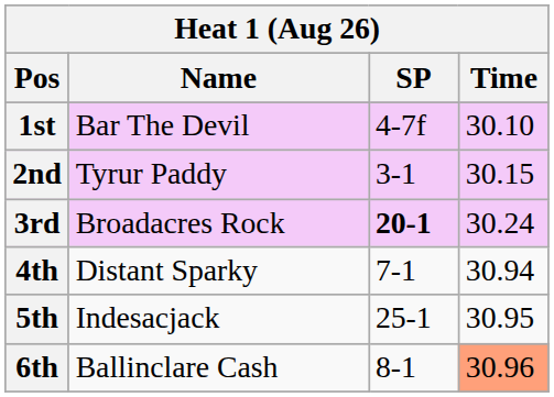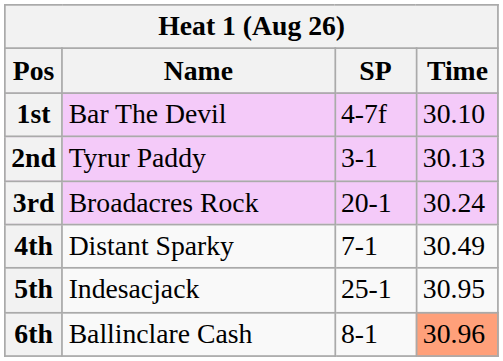2nd | Time: 30.15 -> 30.13
3rd | SP: bold -> normal
4th | Time: 30.94 -> 30.49
